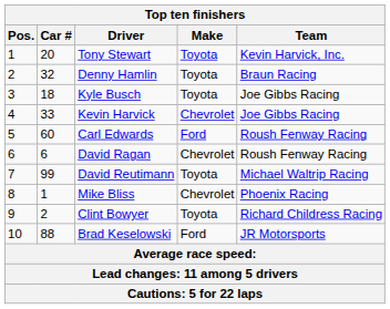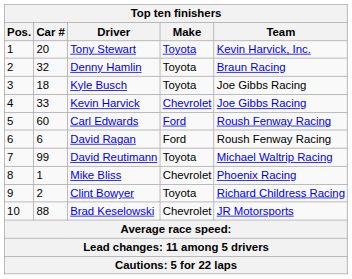David Ragan | Make: Chevrolet -> Ford
Brad Keselowski | Make: Ford -> Chevrolet
